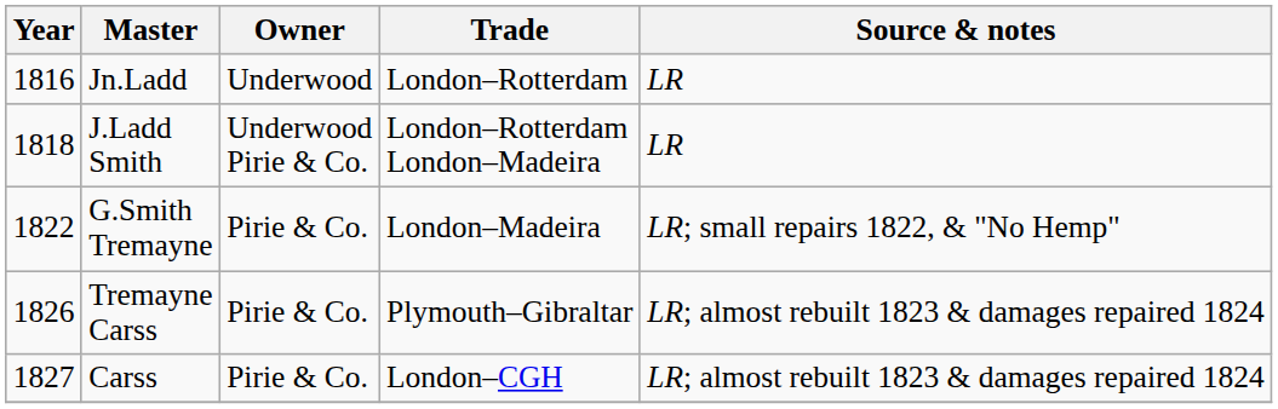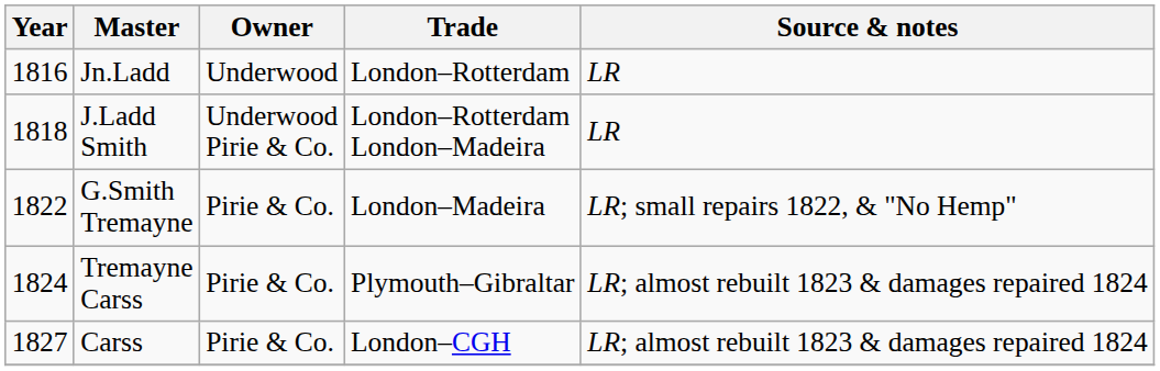Tremayne Carss | Year: 1826 -> 1824
